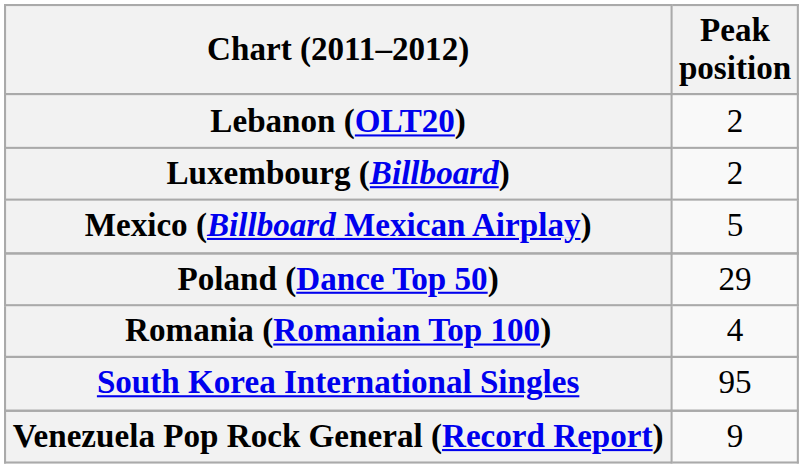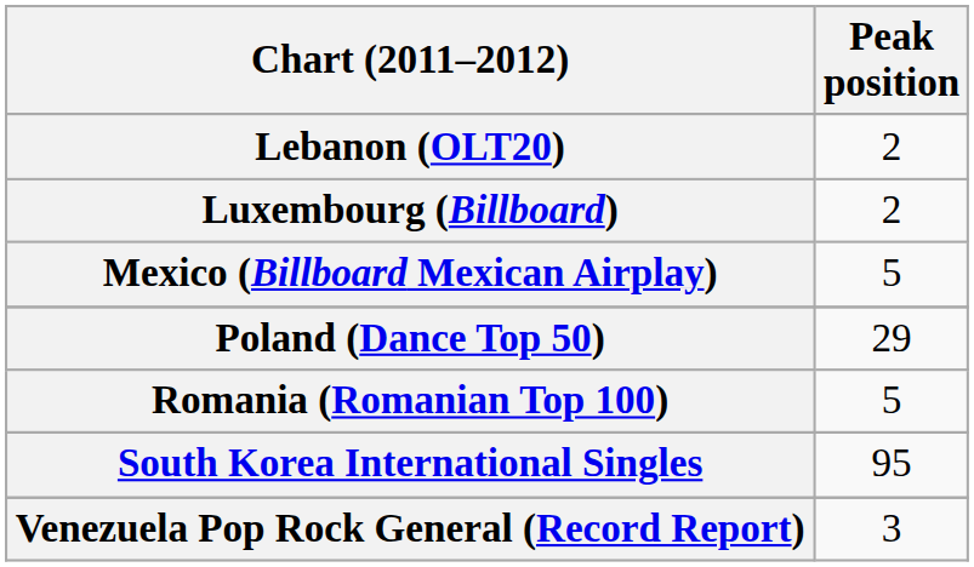Romania (Romanian Top 100) | Peak position: 4 -> 5
Venezuela Pop Rock General (Record Report) | Peak position: 9 -> 3
